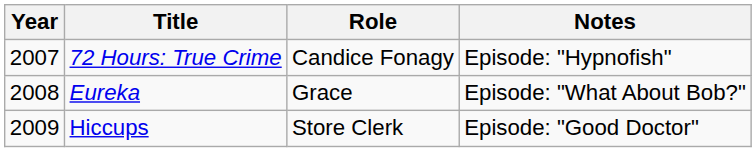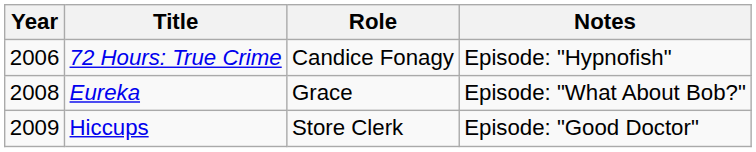72 Hours: True Crime | Year: 2007 -> 2006
